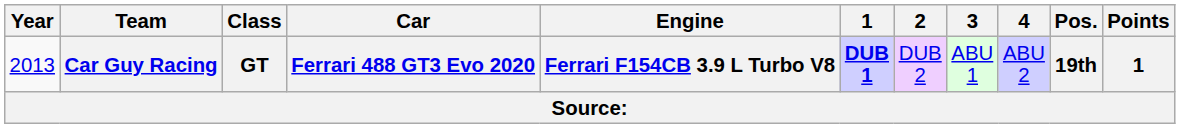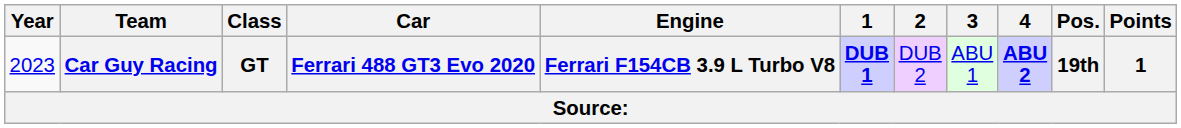Car Guy Racing | Year: 2013 -> 2023
Car Guy Racing | 4: normal -> bold
